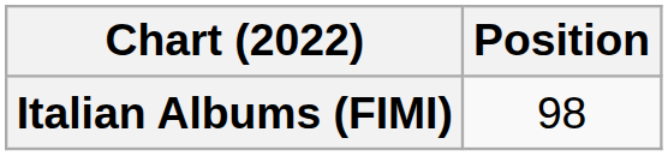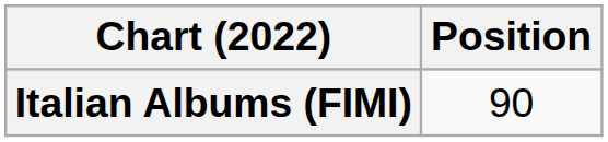Italian Albums (FIMI) | Position: 98 -> 90
